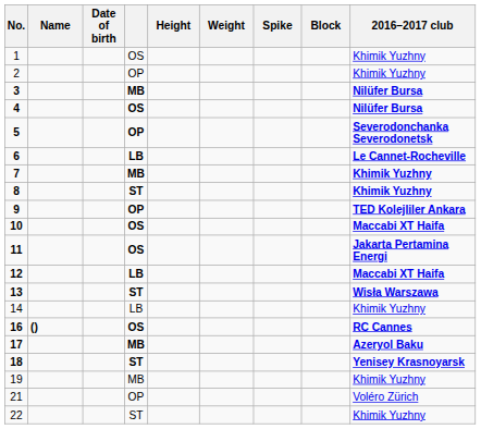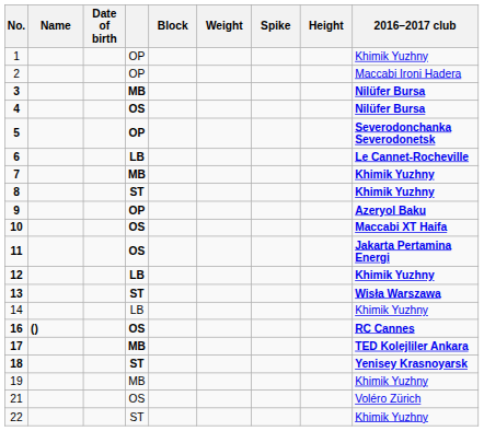columns swapped: Height <-> Block
1 | column 4: OS -> OP
2 | 2016–2017 club: Khimik Yuzhny -> Maccabi Ironi Hadera
9 | 2016–2017 club: TED Kolejliler Ankara -> Azeryol Baku
12 | 2016–2017 club: Maccabi XT Haifa -> Khimik Yuzhny
17 | 2016–2017 club: Azeryol Baku -> TED Kolejliler Ankara
21 | column 4: OP -> OS
